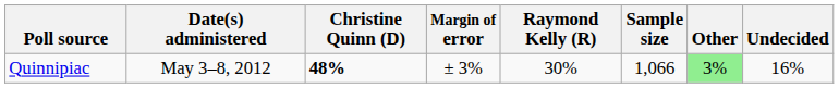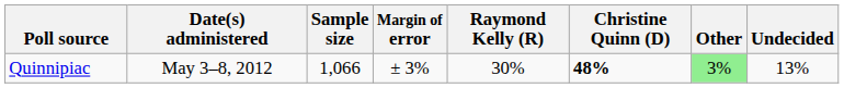columns swapped: Sample size <-> Christine Quinn (D)
Quinnipiac | Undecided: 16% -> 13%
